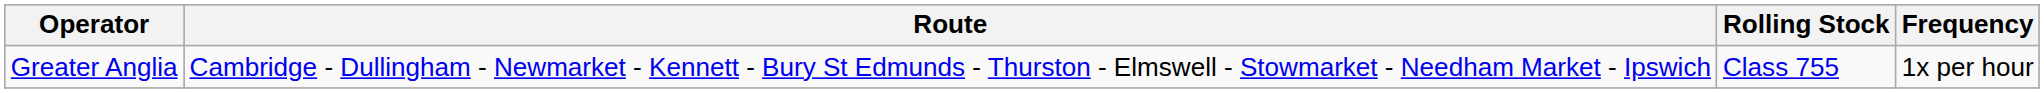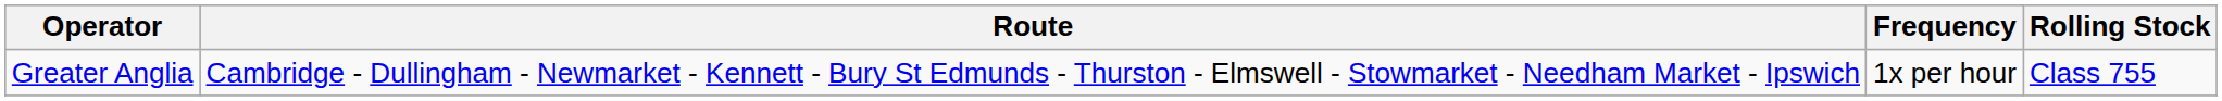columns swapped: Rolling Stock <-> Frequency
